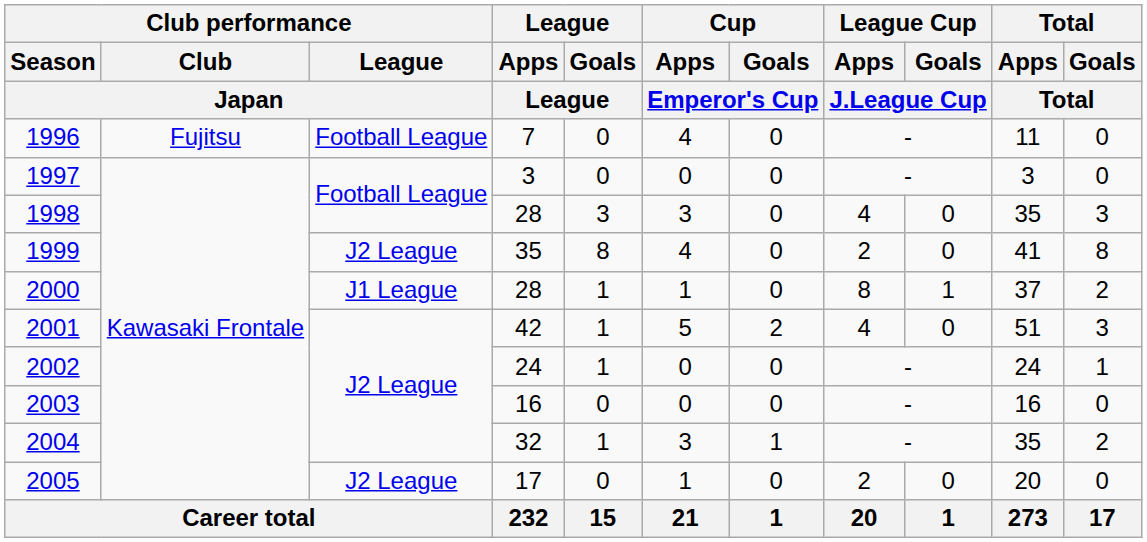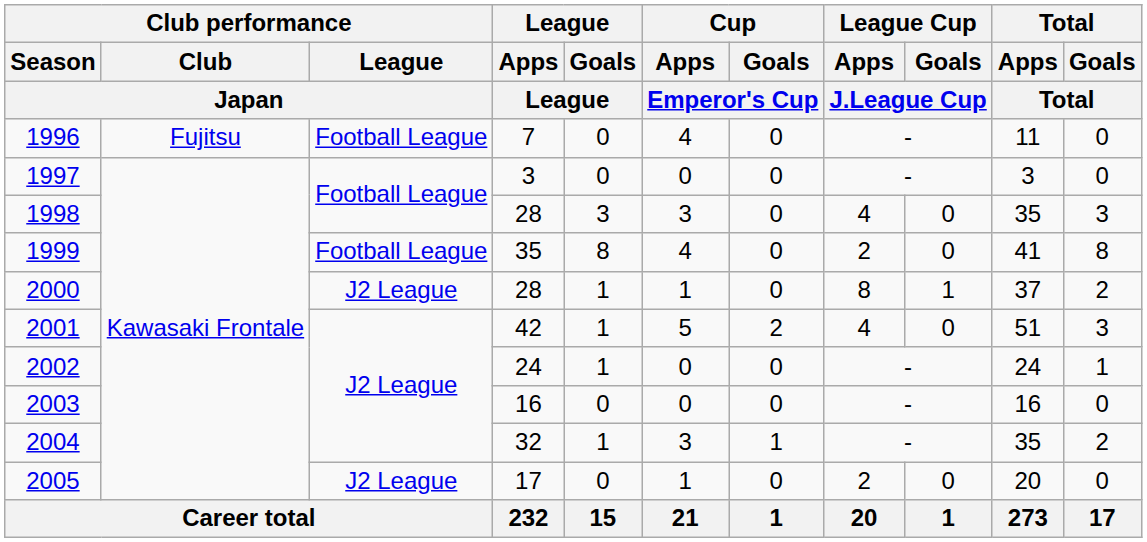1999 | Club performance / League / Japan: J2 League -> Football League
2000 | Club performance / League / Japan: J1 League -> J2 League
